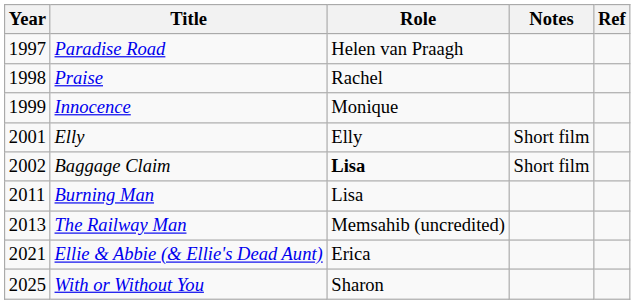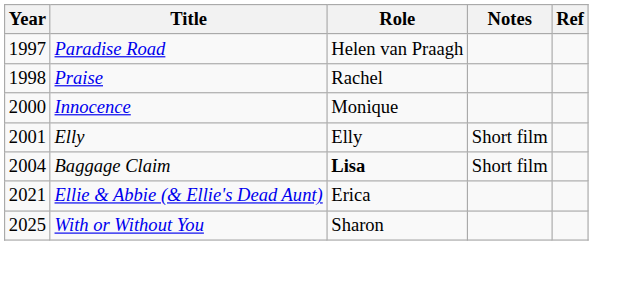Innocence | Year: 1999 -> 2000
Baggage Claim | Year: 2002 -> 2004
- row: 2011 | Burning Man | Lisa
- row: 2013 | The Railway Man | Memsahib (uncredited)
